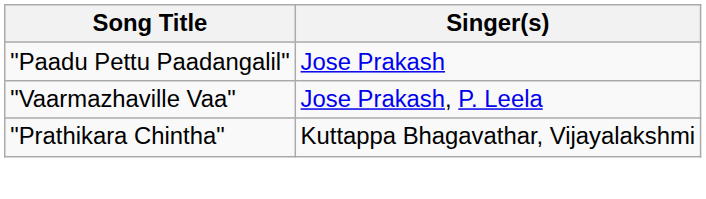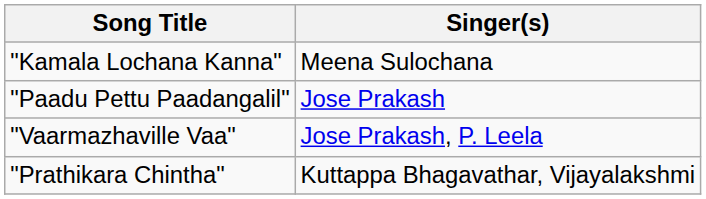+ row: "Kamala Lochana Kanna" | Meena Sulochana
